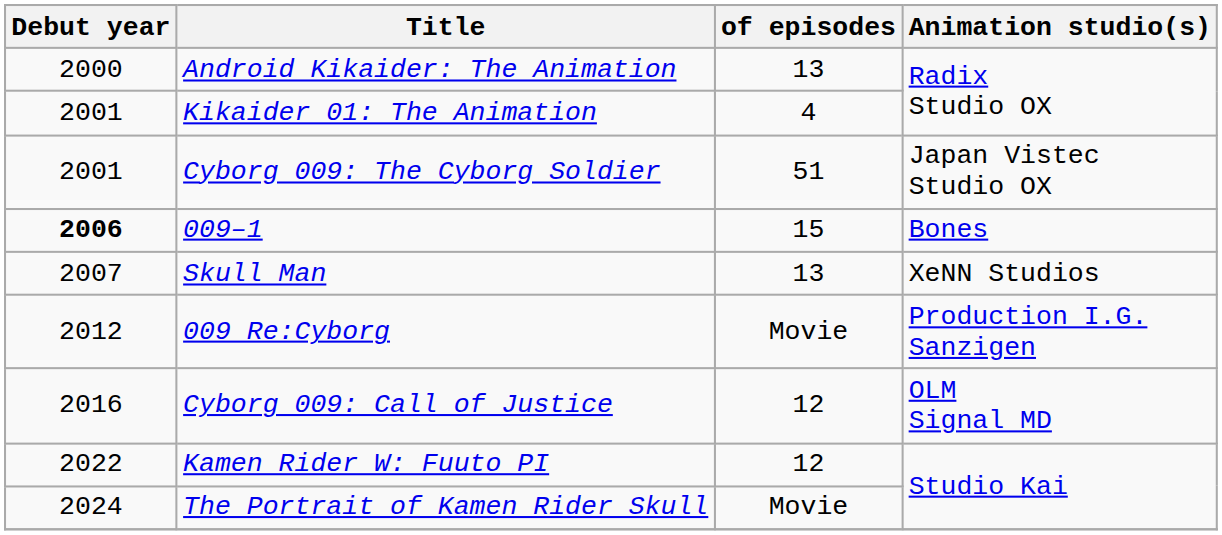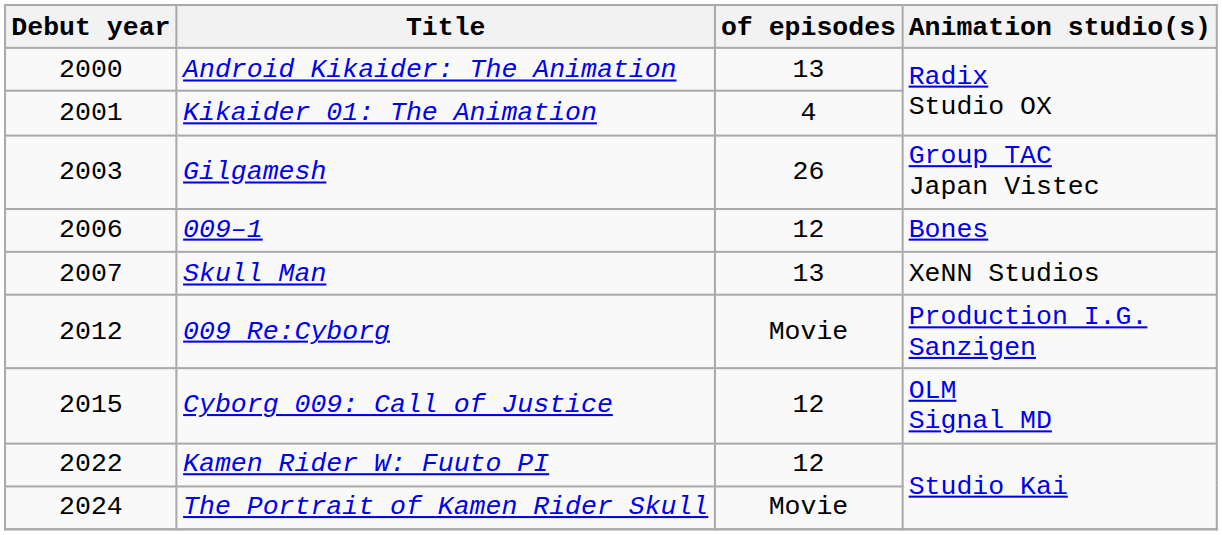- row: 2001 | Cyborg 009: The Cyborg Soldier | 51 | Japan Vistec Studio OX
+ row: 2003 | Gilgamesh | 26 | Group TAC Japan Vistec
009–1 | Debut year: bold -> normal
009–1 | of episodes: 15 -> 12
Cyborg 009: Call of Justice | Debut year: 2016 -> 2015
